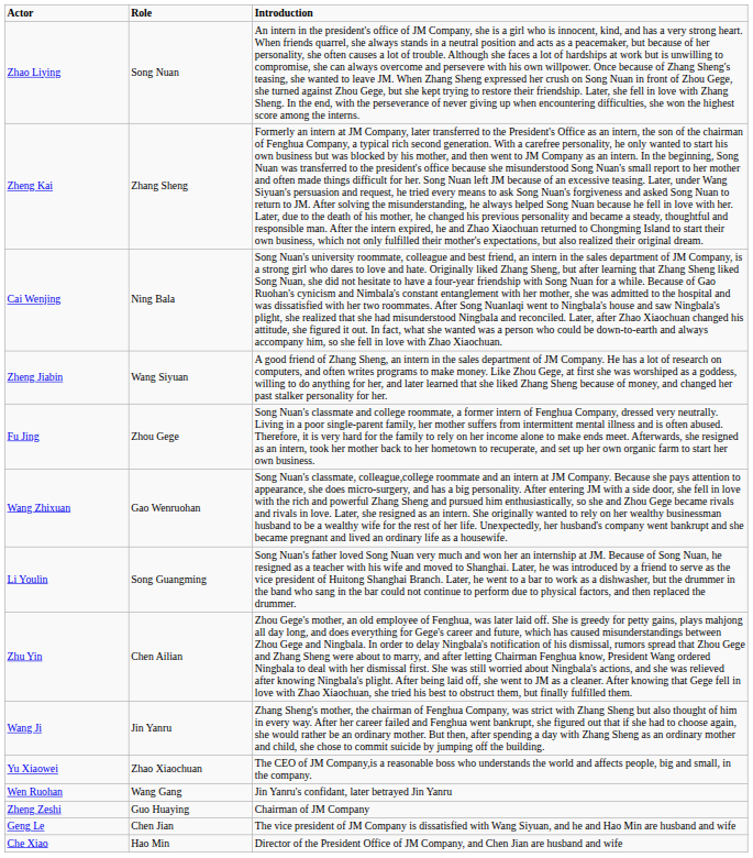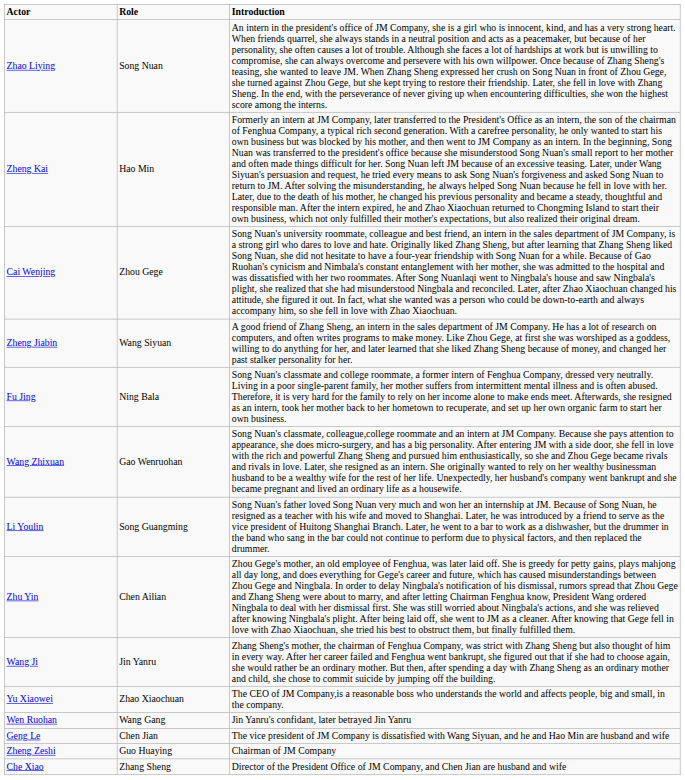Zheng Kai | Role: Zhang Sheng -> Hao Min
Cai Wenjing | Role: Ning Bala -> Zhou Gege
Fu Jing | Role: Zhou Gege -> Ning Bala
rows swapped: Geng Le <-> Zheng Zeshi
Che Xiao | Role: Hao Min -> Zhang Sheng
